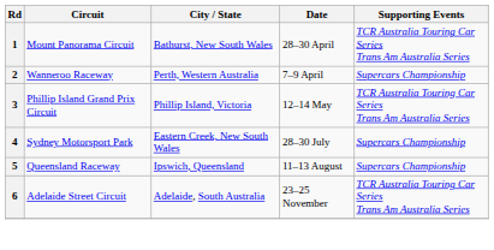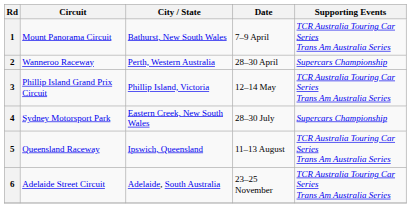1 | Date: 28–30 April -> 7–9 April
2 | Date: 7–9 April -> 28–30 April
5 | Supporting Events: Supercars Championship -> TCR Australia Touring Car Series Trans Am Australia Series
